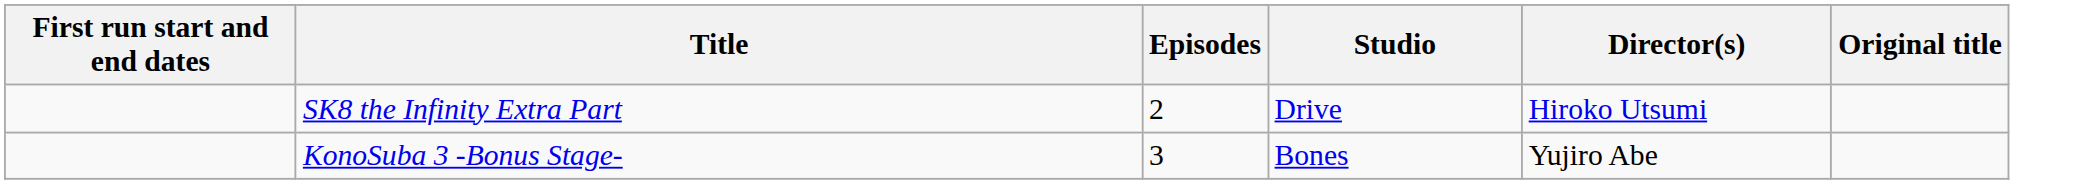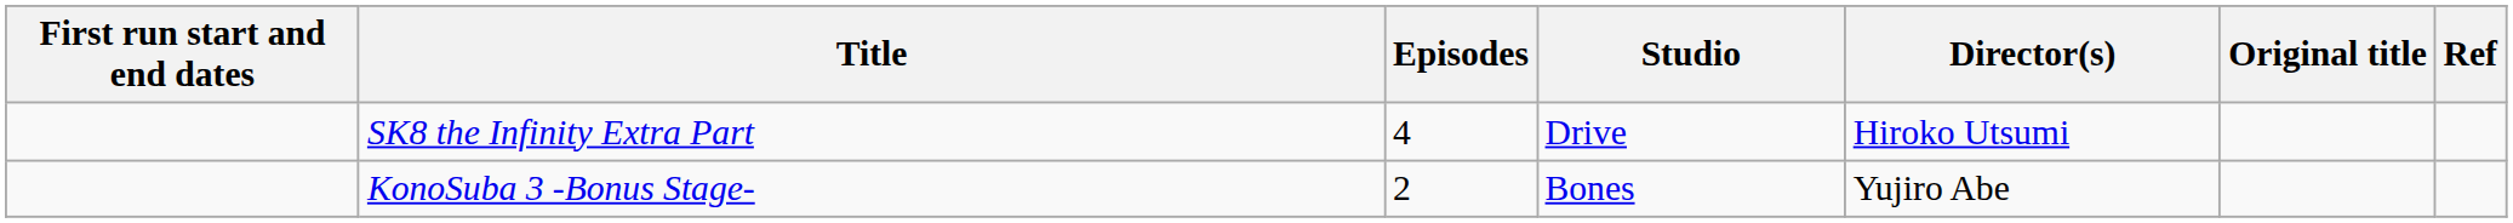+ column: Ref
SK8 the Infinity Extra Part | Episodes: 2 -> 4
KonoSuba 3 -Bonus Stage- | Episodes: 3 -> 2
